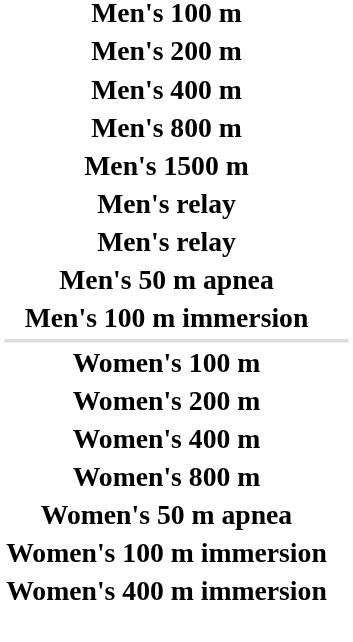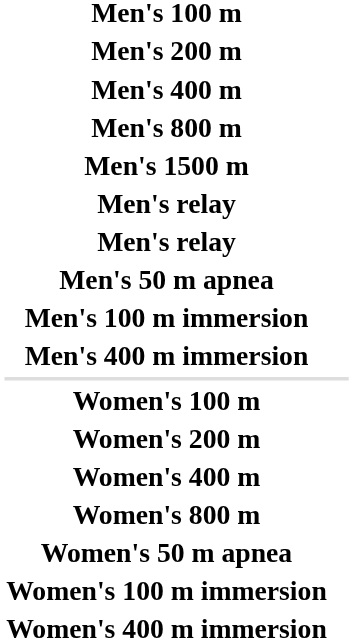+ row: Men's 400 m immersion
